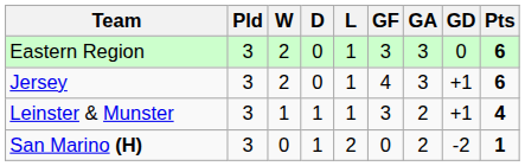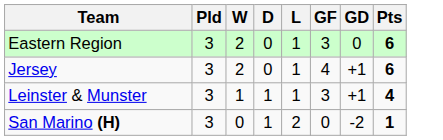- column: GA | 3 | 3 | 2 | 2
